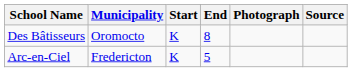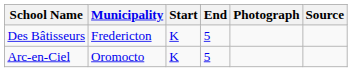Des Bâtisseurs | Municipality: Oromocto -> Fredericton
Des Bâtisseurs | End: 8 -> 5
Arc-en-Ciel | Municipality: Fredericton -> Oromocto
